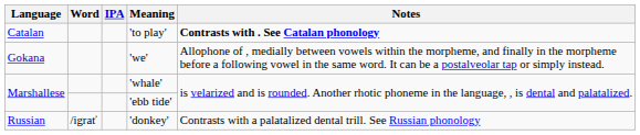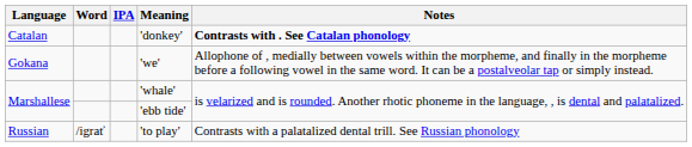Catalan | Meaning: 'to play' -> 'donkey'
Russian | Meaning: 'donkey' -> 'to play'
